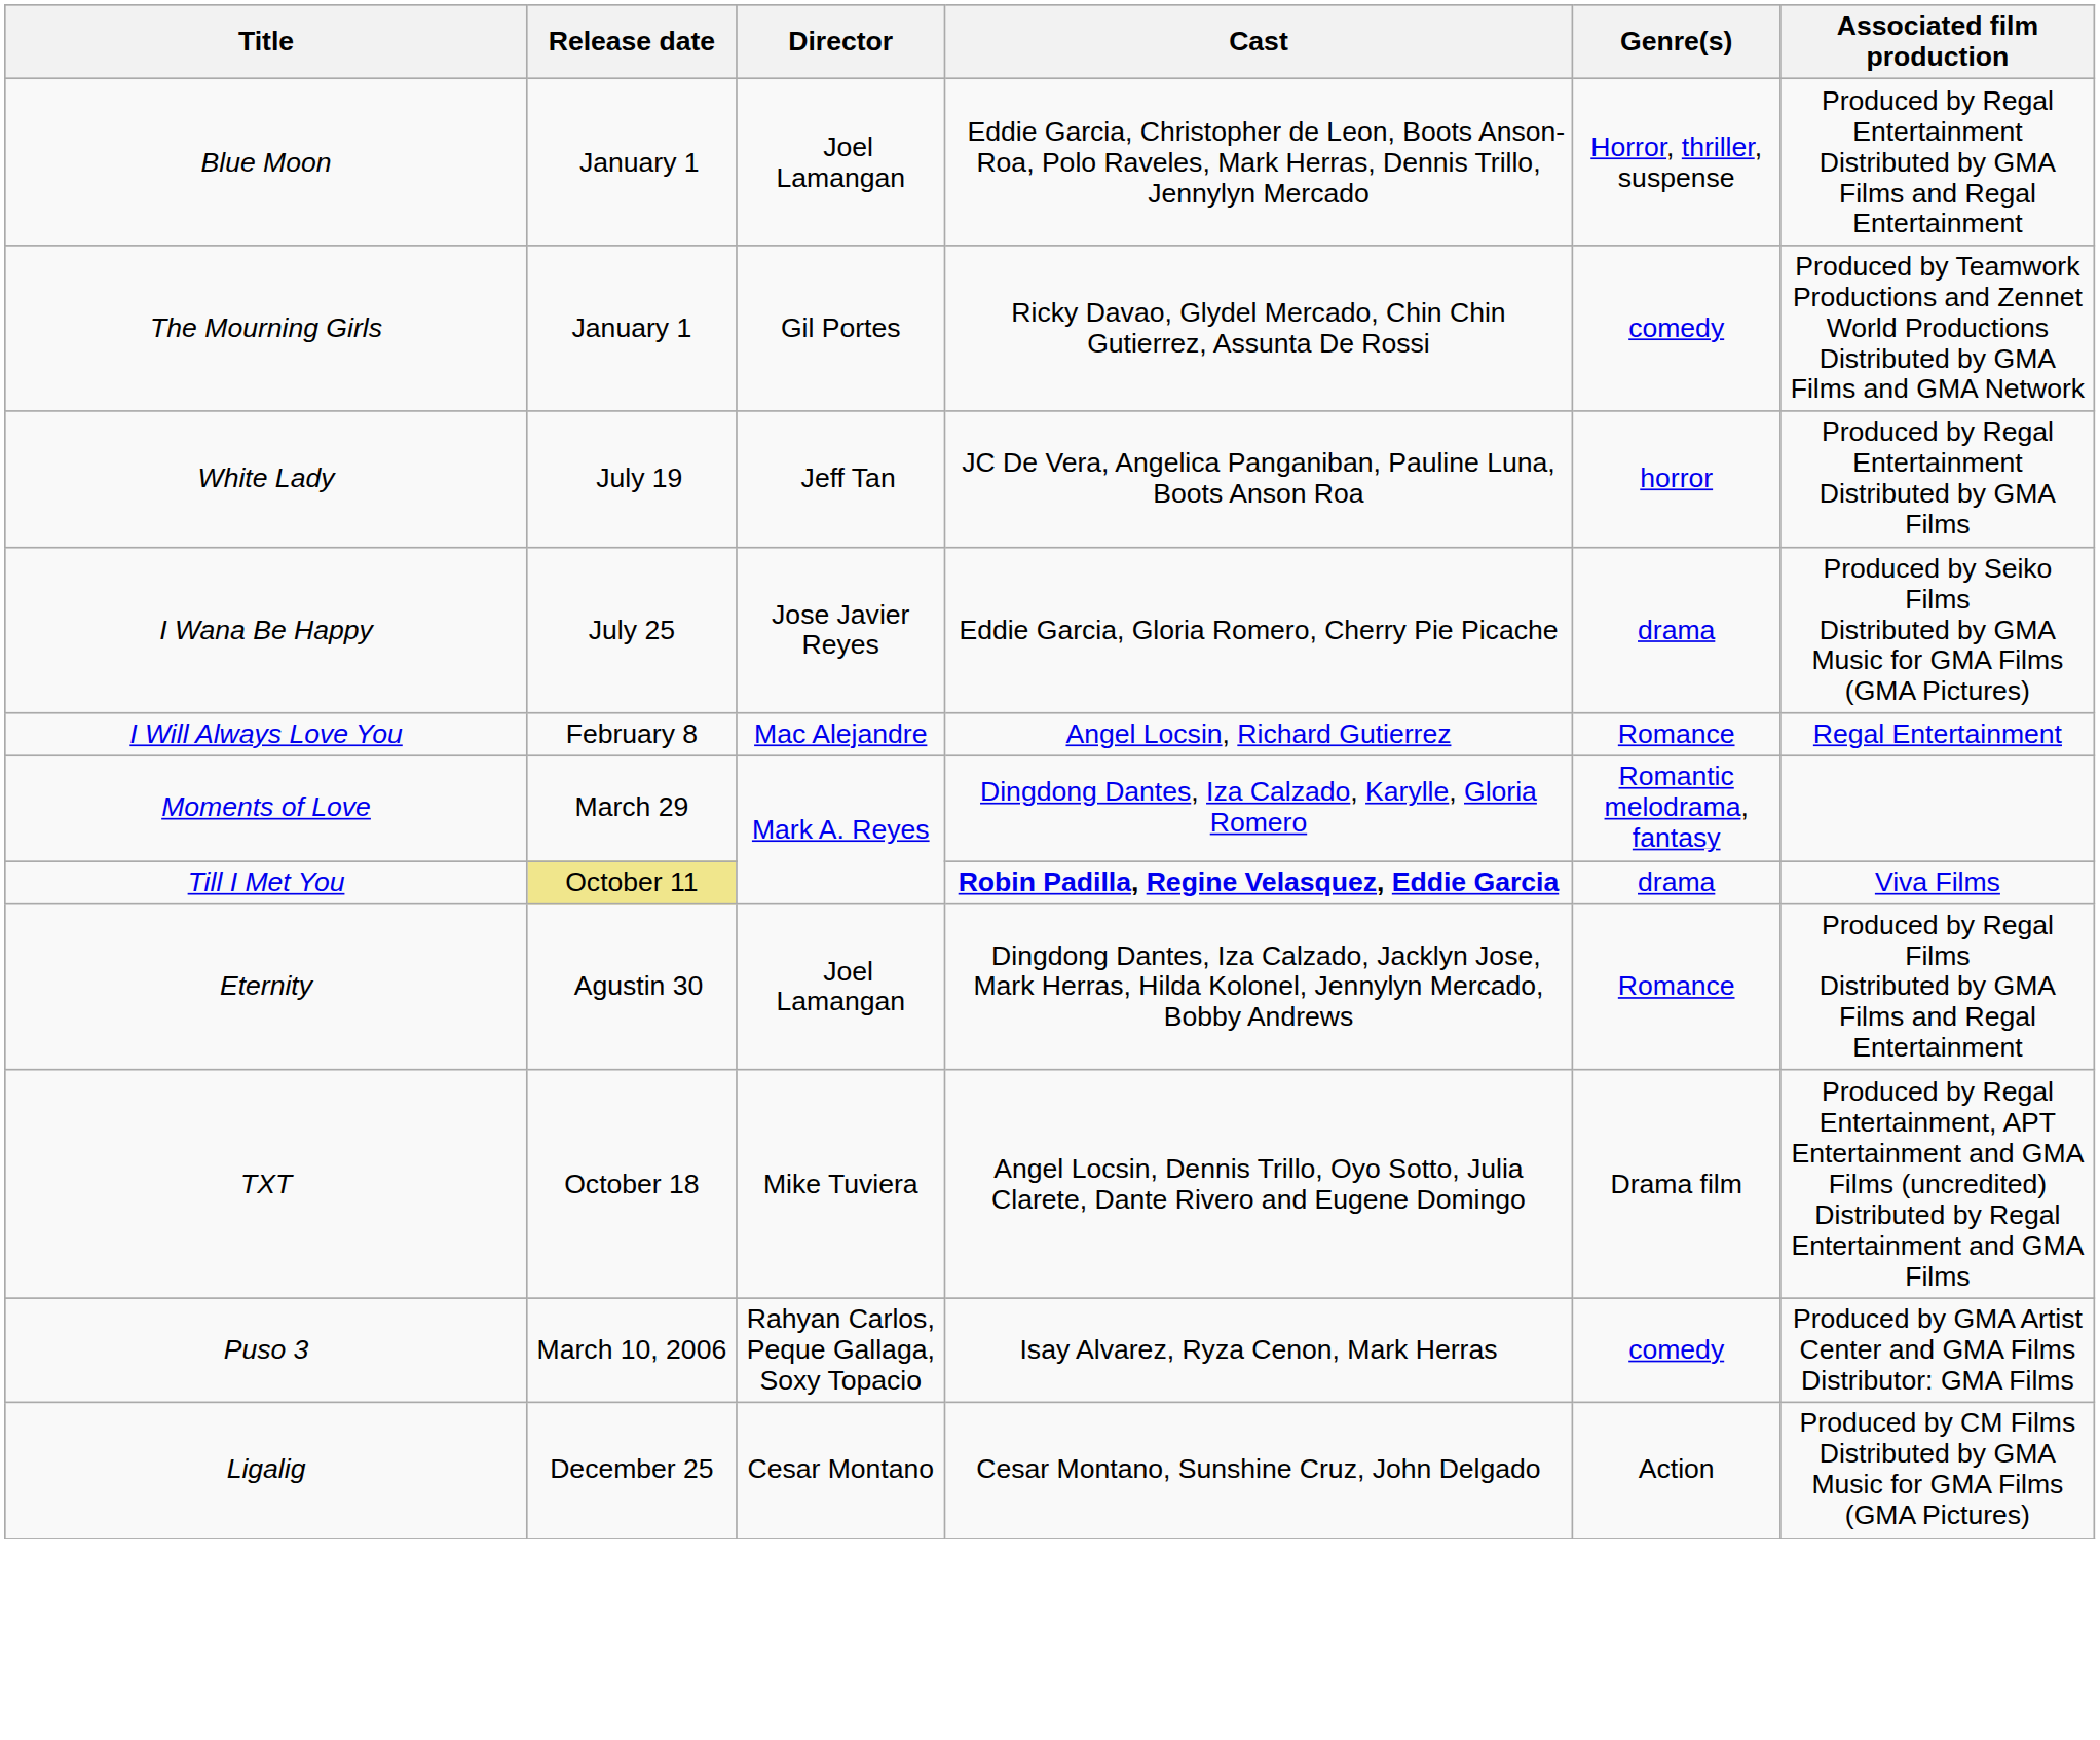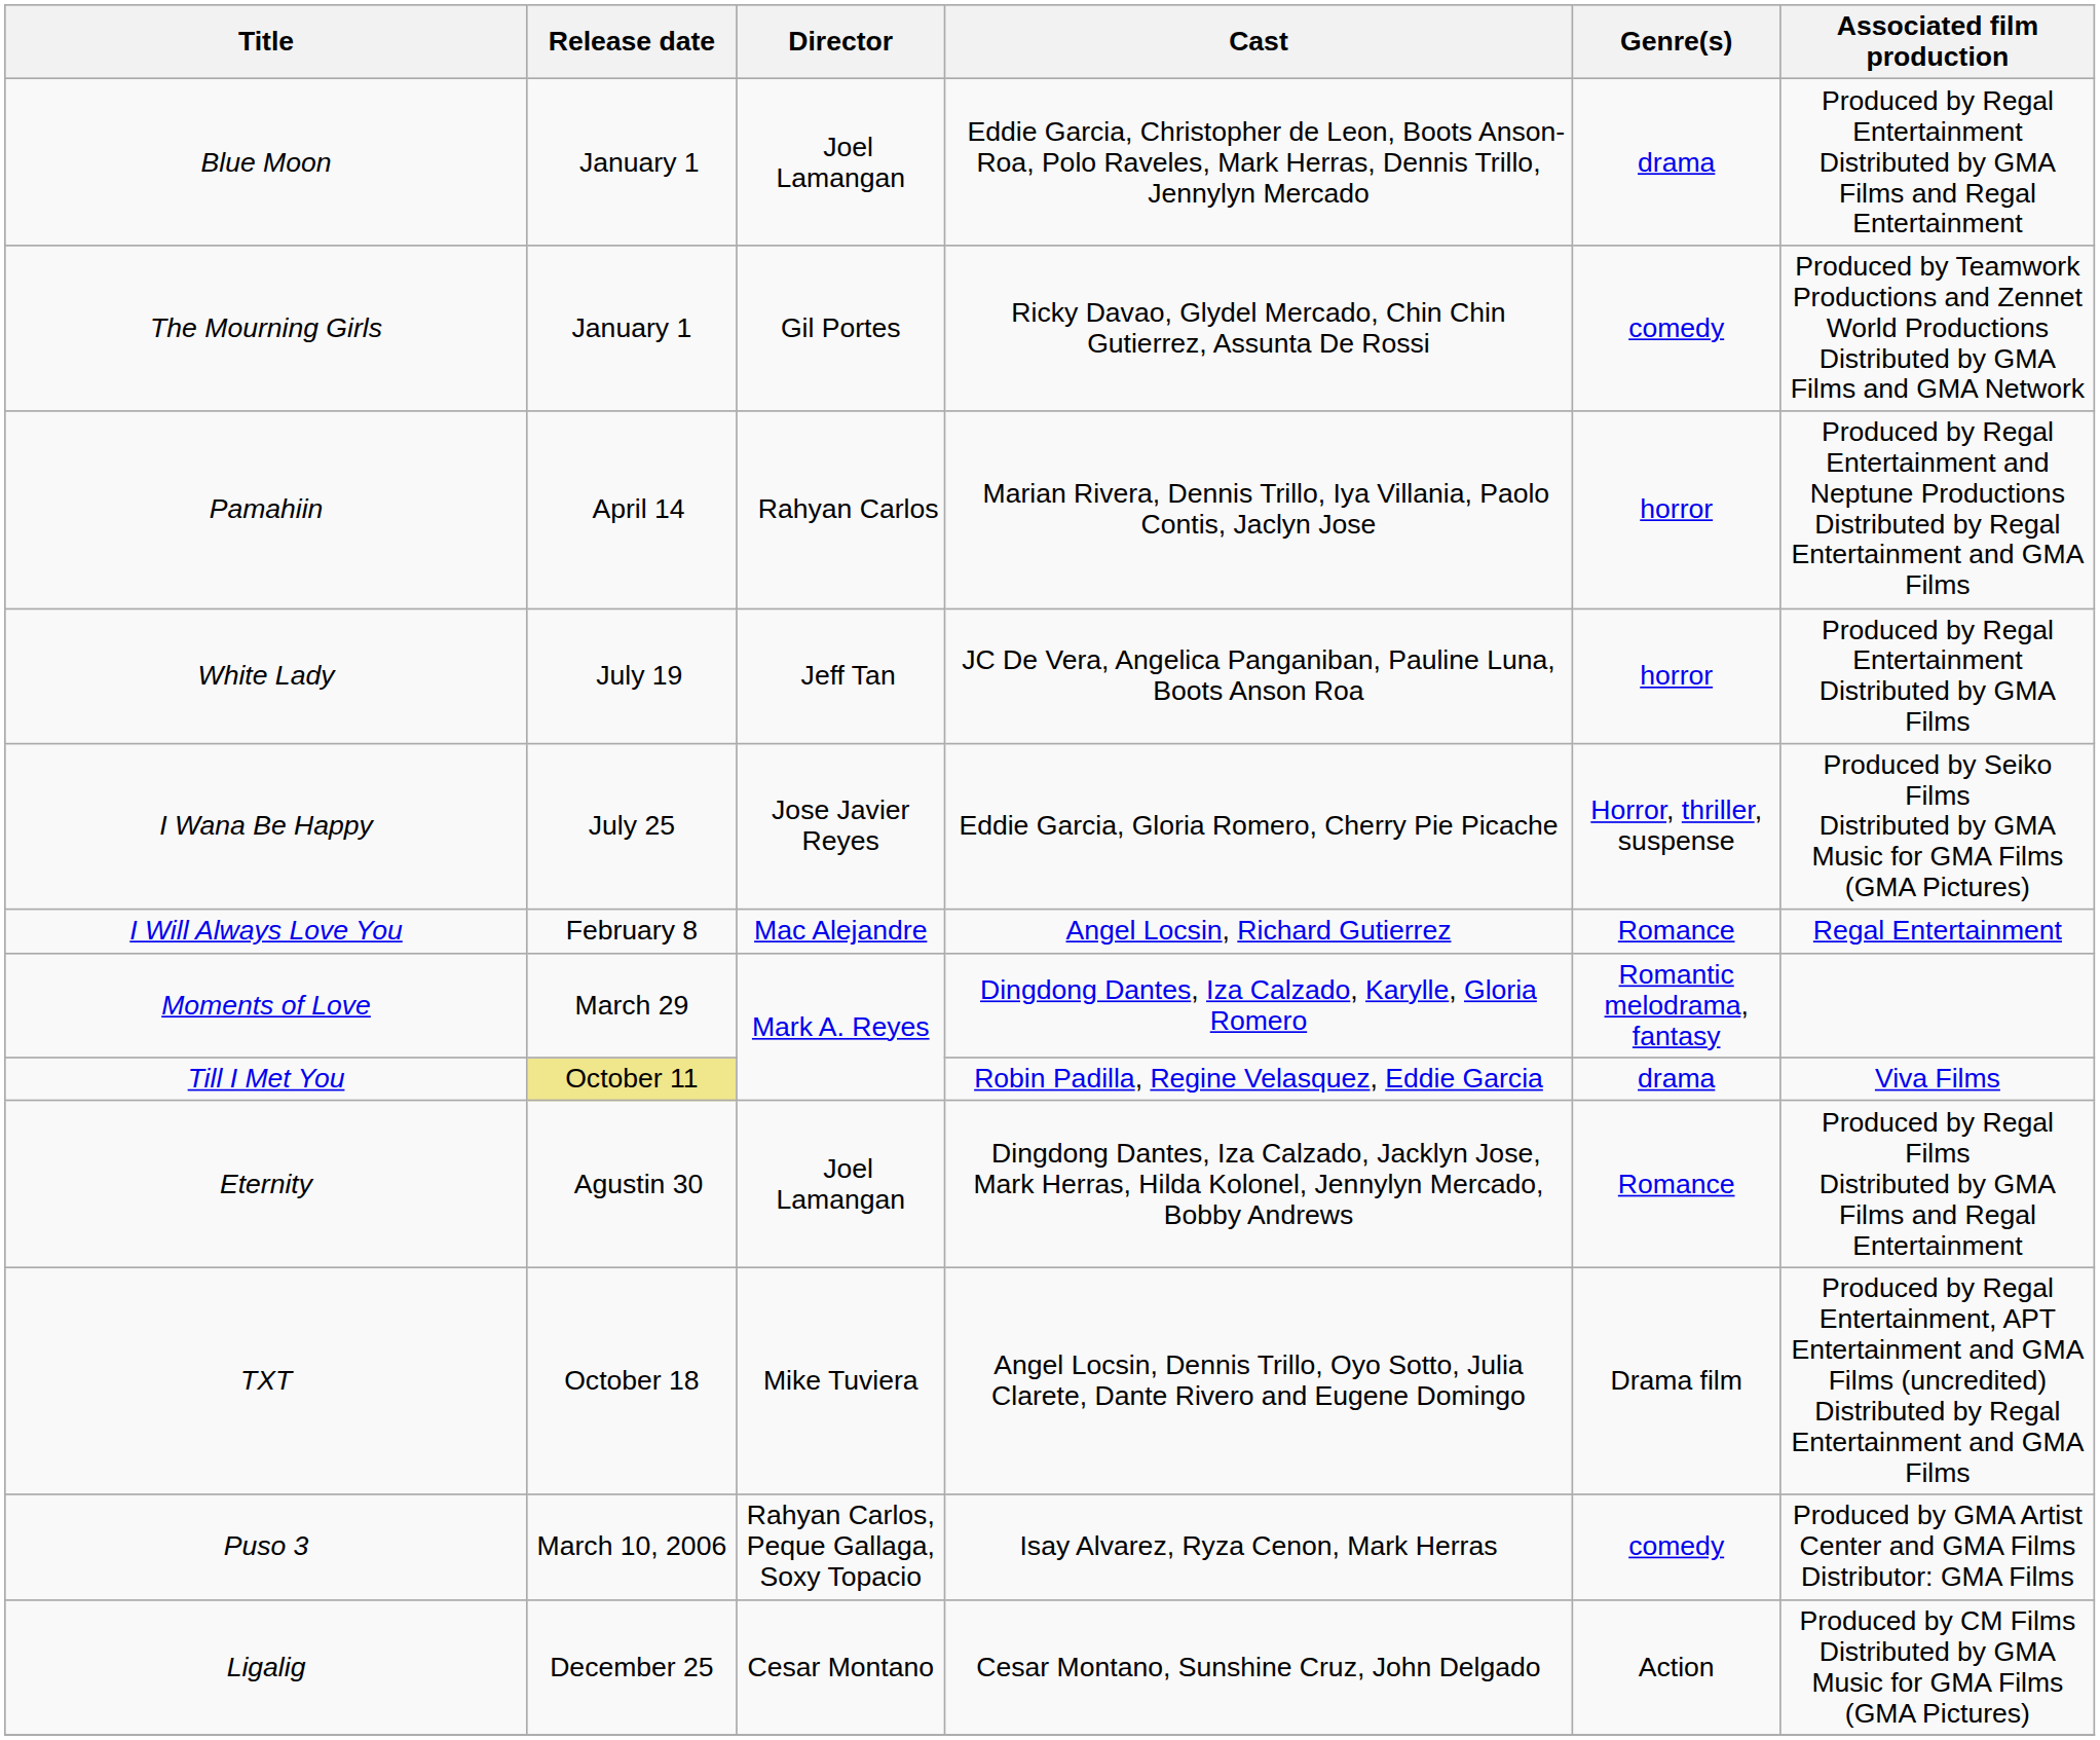Blue Moon | Genre(s): Horror, thriller, suspense -> drama
+ row: Pamahiin | April 14 | Rahyan Carlos | Marian Rivera, Dennis Trillo, Iya Villania, Paolo Contis, Jaclyn Jose | horror | Produced by Regal Entertainment and Neptune Productions Distributed by Regal Entertainment and GMA Films
I Wana Be Happy | Genre(s): drama -> Horror, thriller, suspense
Till I Met You | Cast: bold -> normal
